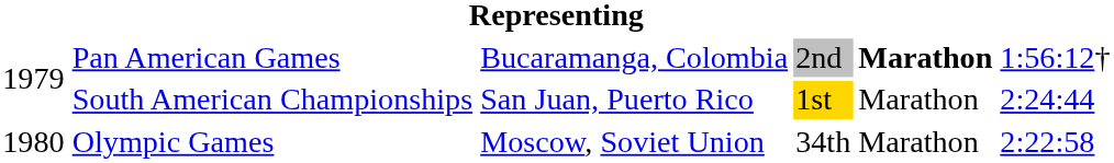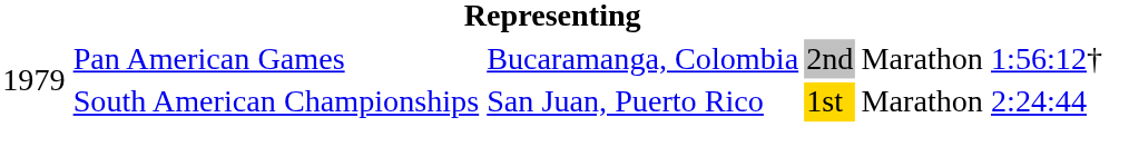Pan American Games | column 5: bold -> normal
- row: 1980 | Olympic Games | Moscow, Soviet Union | 34th | Marathon | 2:22:58
